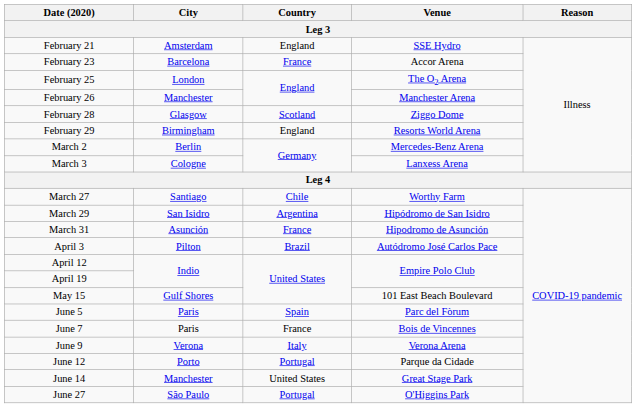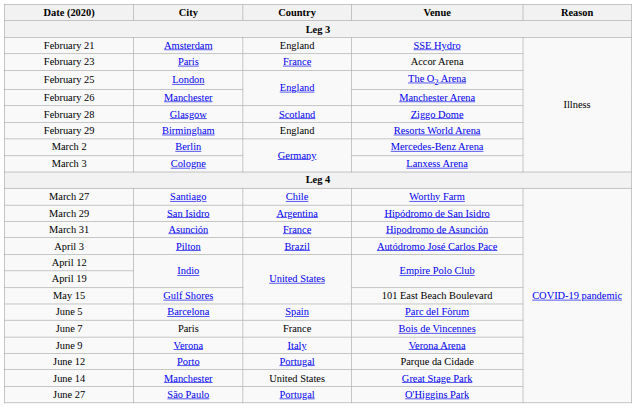February 23 | City: Barcelona -> Paris
June 5 | City: Paris -> Barcelona
